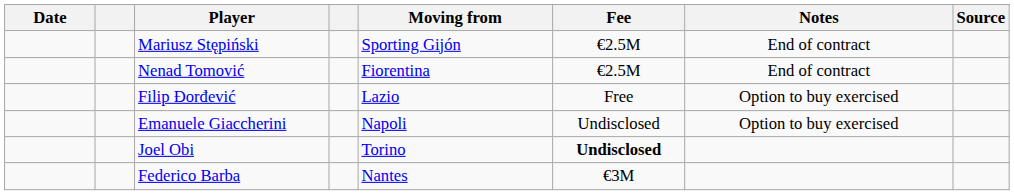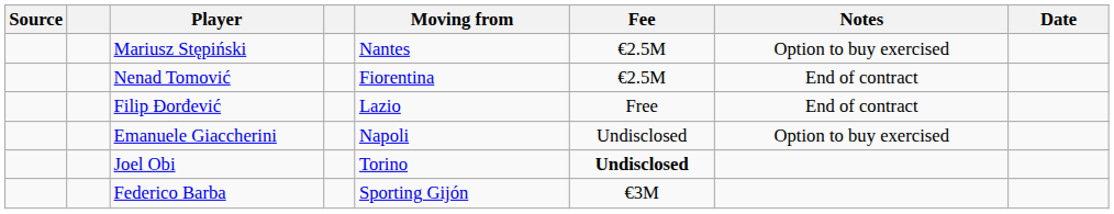columns swapped: Date <-> Source
Mariusz Stępiński | Moving from: Sporting Gijón -> Nantes
Mariusz Stępiński | Notes: End of contract -> Option to buy exercised
Filip Đorđević | Notes: Option to buy exercised -> End of contract
Federico Barba | Moving from: Nantes -> Sporting Gijón
